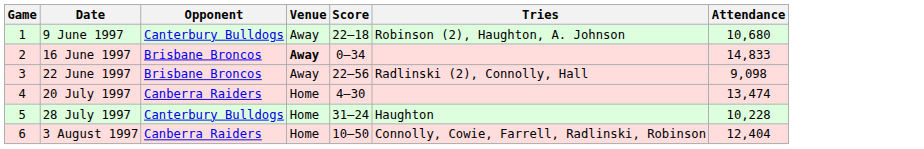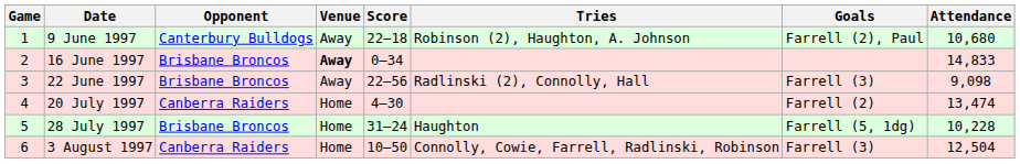+ column: Goals | Farrell (2), Paul | Farrell (3) | Farrell (2) | Farrell (5, 1dg) | Farrell (3)
28 July 1997 | Opponent: Canterbury Bulldogs -> Brisbane Broncos
3 August 1997 | Attendance: 12,404 -> 12,504
